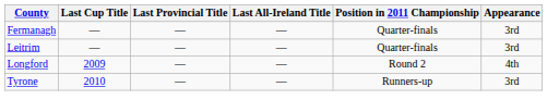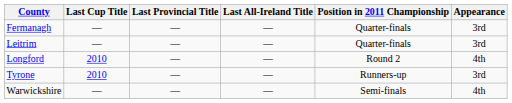Longford | Last Cup Title: 2009 -> 2010
+ row: Warwickshire | — | — | — | Semi-finals | 4th
